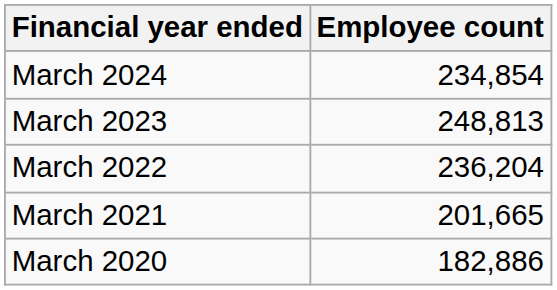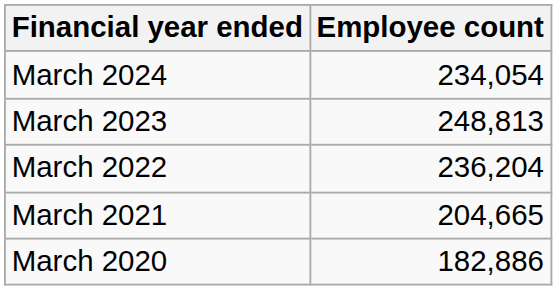March 2024 | Employee count: 234,854 -> 234,054
March 2021 | Employee count: 201,665 -> 204,665
